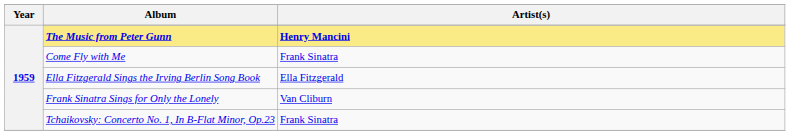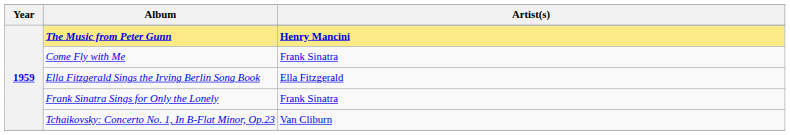Frank Sinatra Sings for Only the Lonely | Artist(s): Van Cliburn -> Frank Sinatra
Tchaikovsky: Concerto No. 1, In B-Flat Minor, Op.23 | Artist(s): Frank Sinatra -> Van Cliburn
